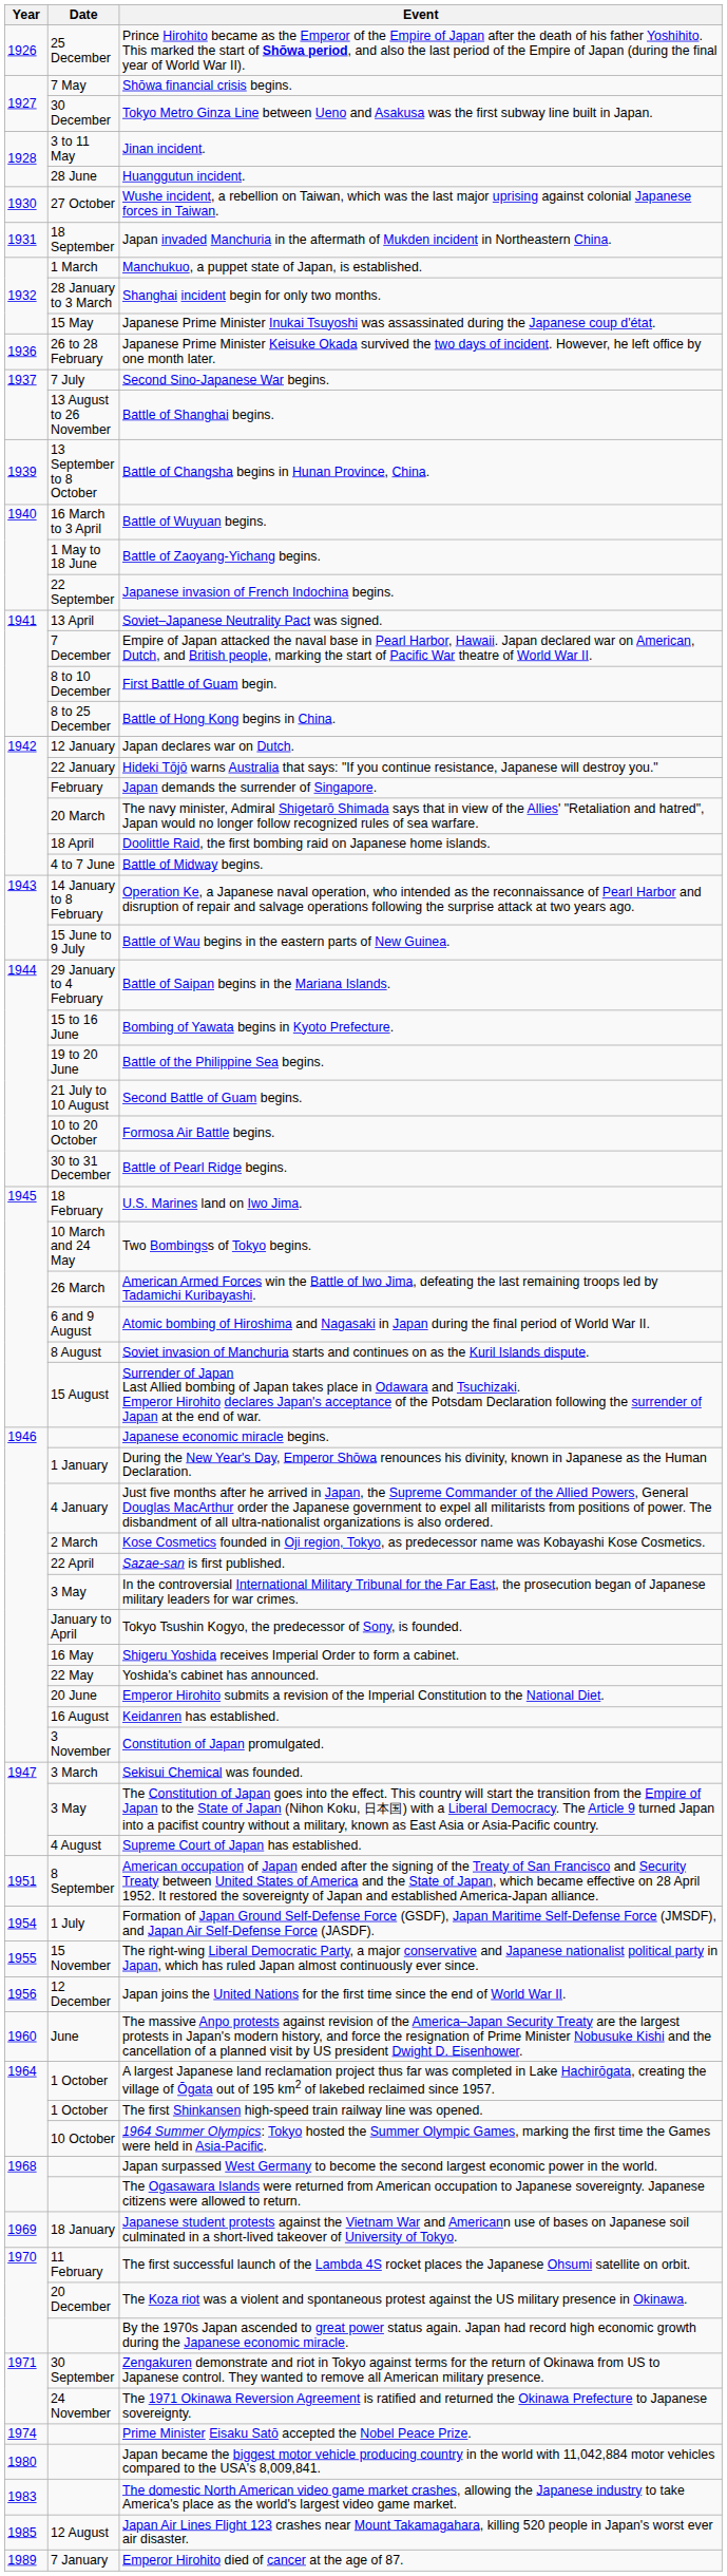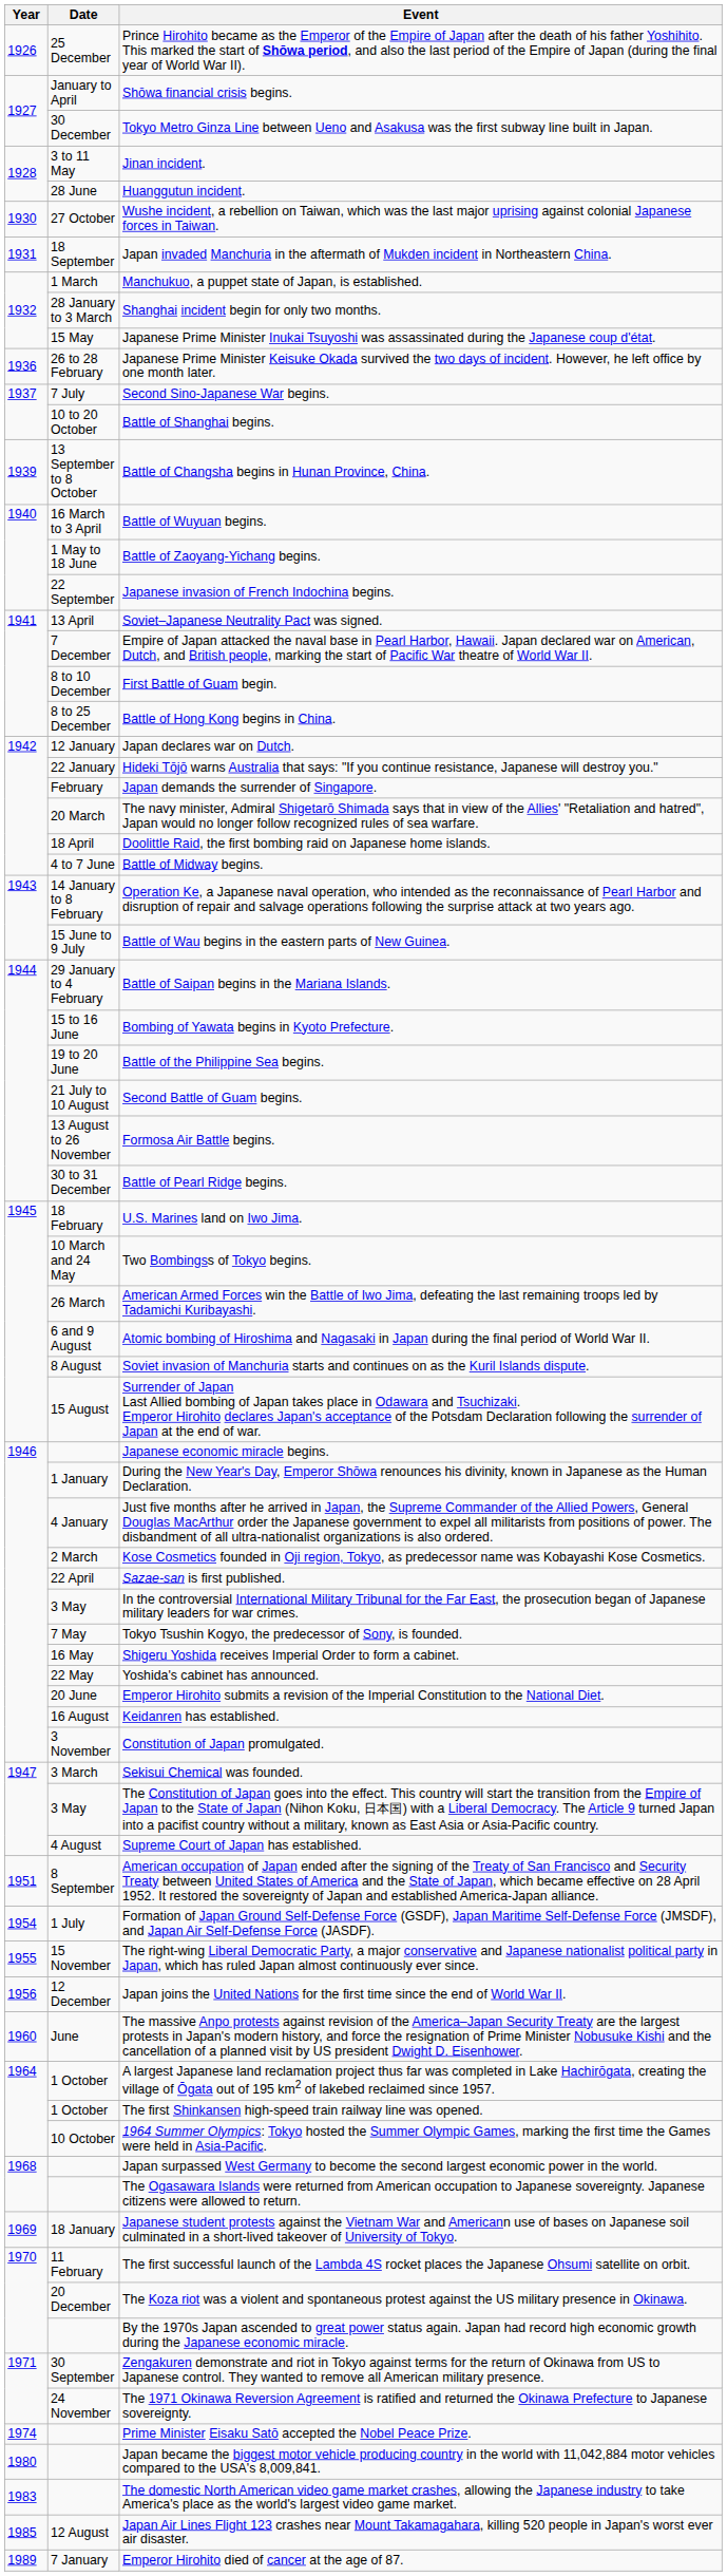Shōwa financial crisis begins. | Date: 7 May -> January to April
Battle of Shanghai begins. | Date: 13 August to 26 November -> 10 to 20 October
Formosa Air Battle begins. | Date: 10 to 20 October -> 13 August to 26 November
Tokyo Tsushin Kogyo, the predecessor of Sony, is founded. | Date: January to April -> 7 May
